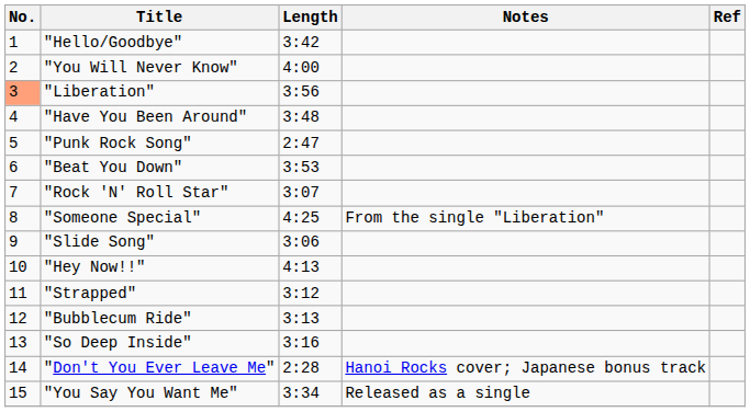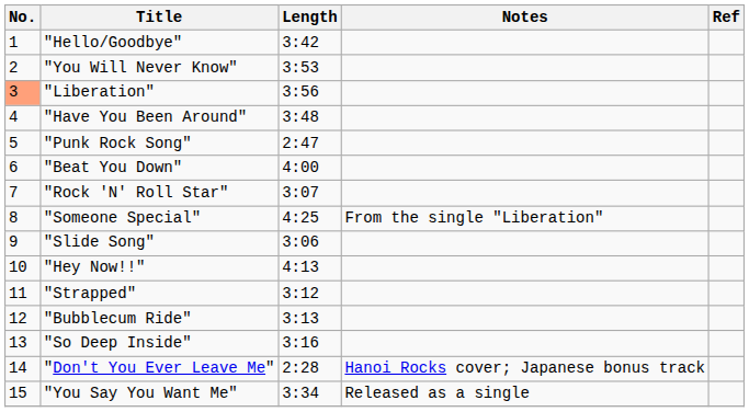"You Will Never Know" | Length: 4:00 -> 3:53
"Beat You Down" | Length: 3:53 -> 4:00
